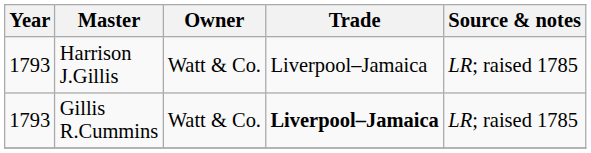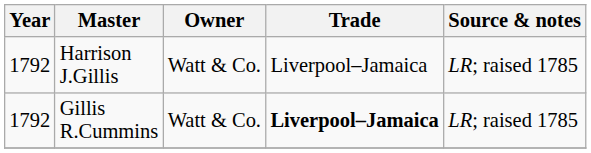Harrison J.Gillis | Year: 1793 -> 1792
Gillis R.Cummins | Year: 1793 -> 1792
